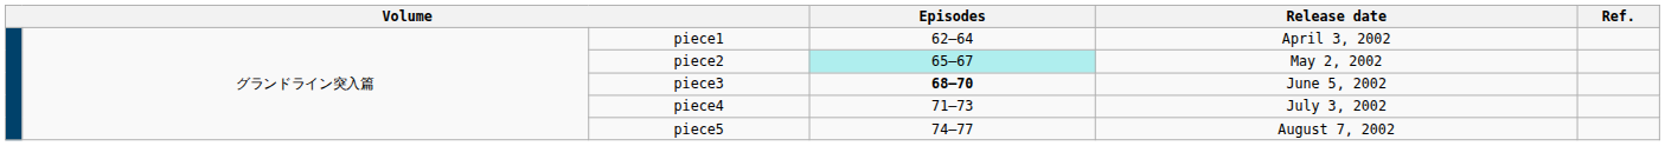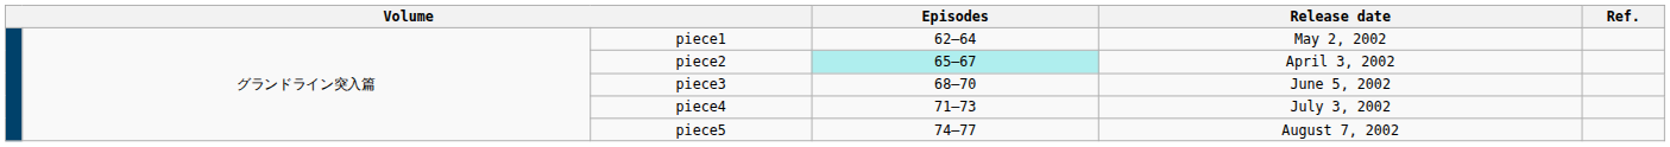piece1 | Release date: April 3, 2002 -> May 2, 2002
piece2 | Release date: May 2, 2002 -> April 3, 2002
piece3 | Episodes: bold -> normal
